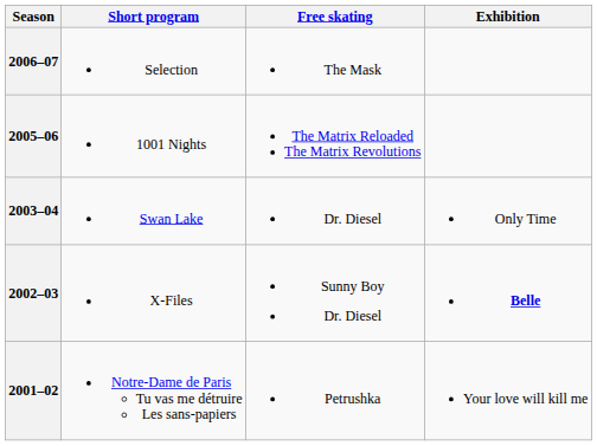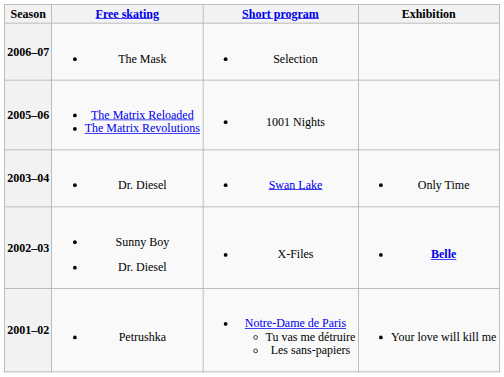columns swapped: Short program <-> Free skating
